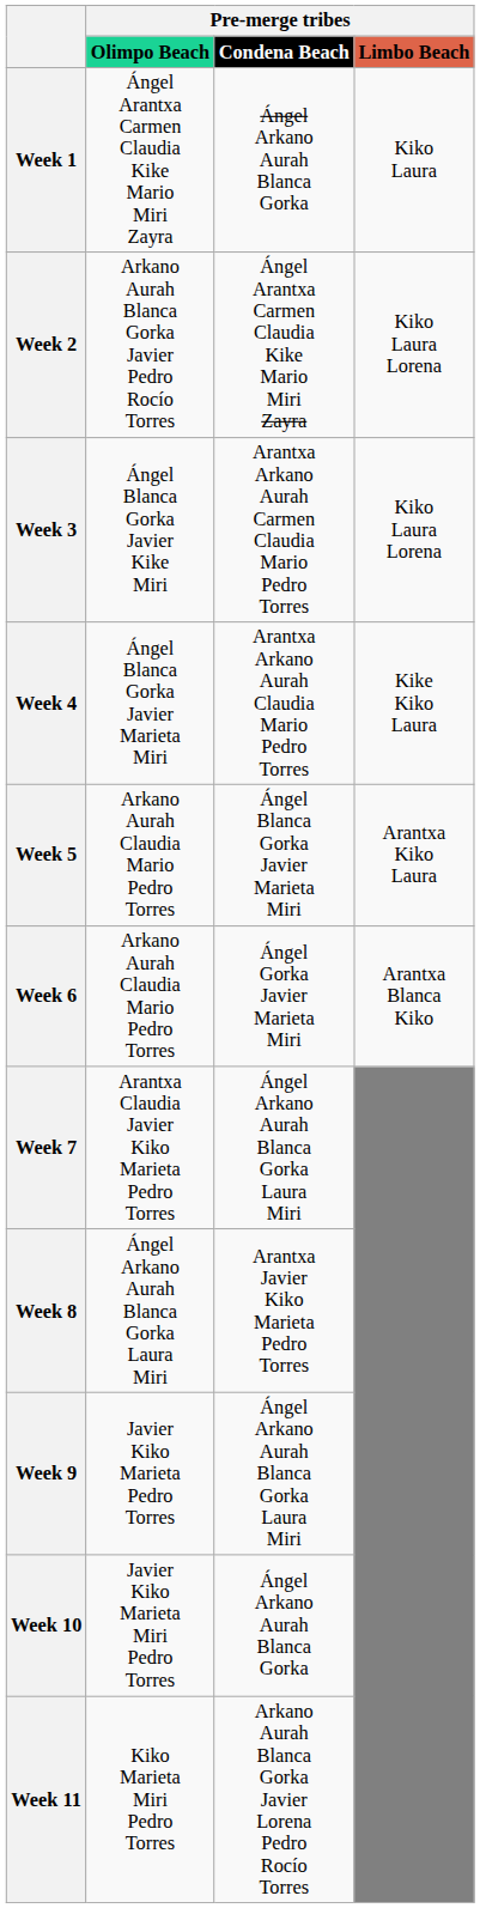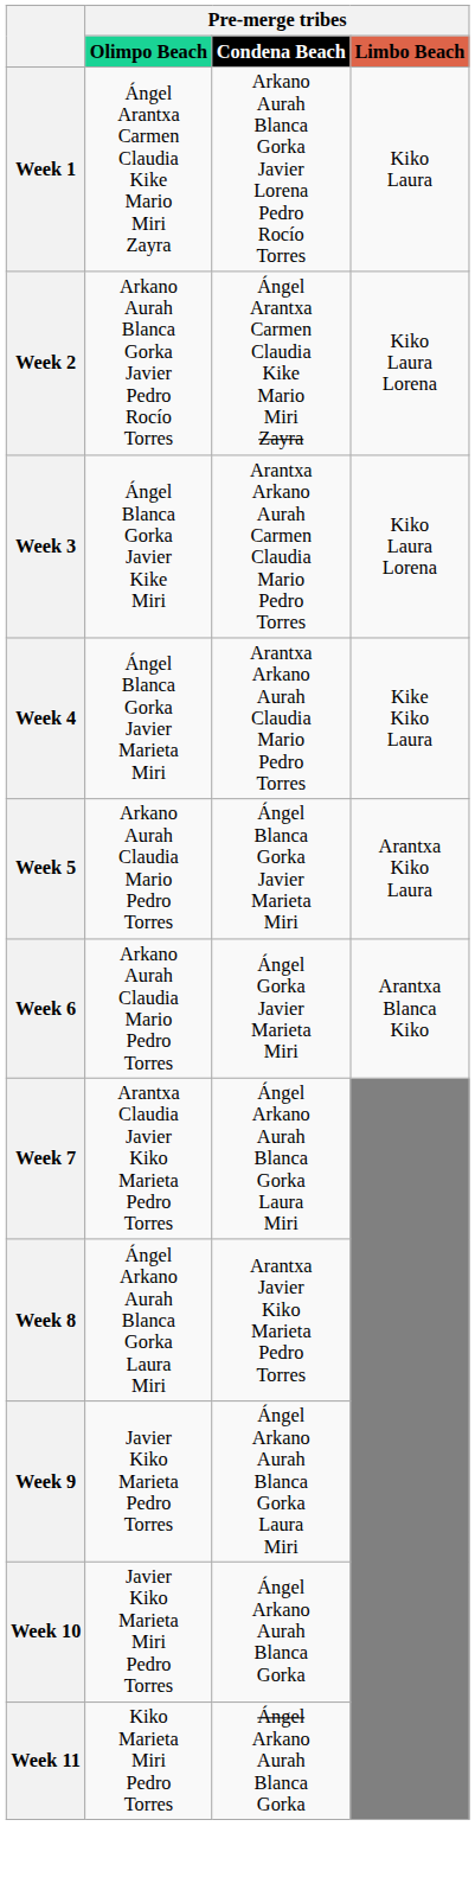Week 1 | column 3: Ángel Arkano Aurah Blanca Gorka -> Arkano Aurah Blanca Gorka Javier Lorena Pedro Rocío Torres
Week 11 | column 3: Arkano Aurah Blanca Gorka Javier Lorena Pedro Rocío Torres -> Ángel Arkano Aurah Blanca Gorka
